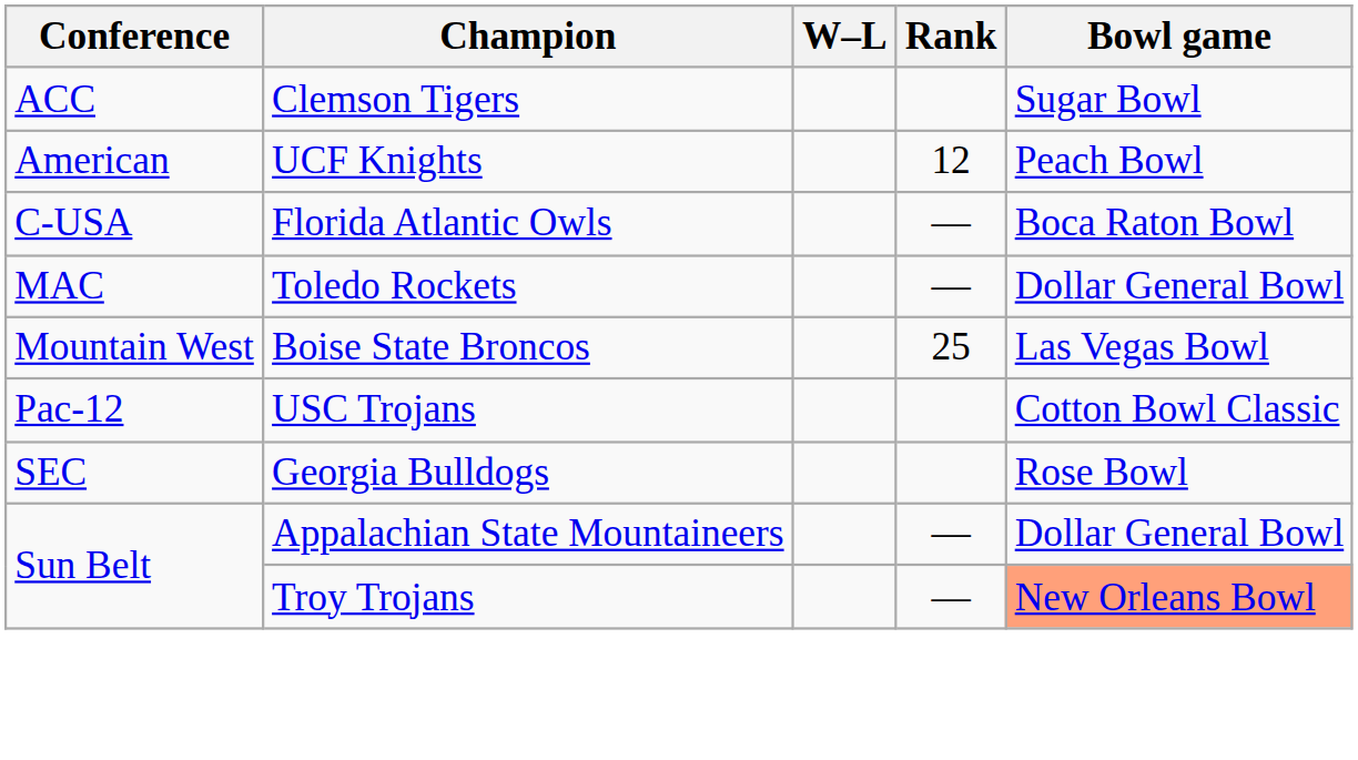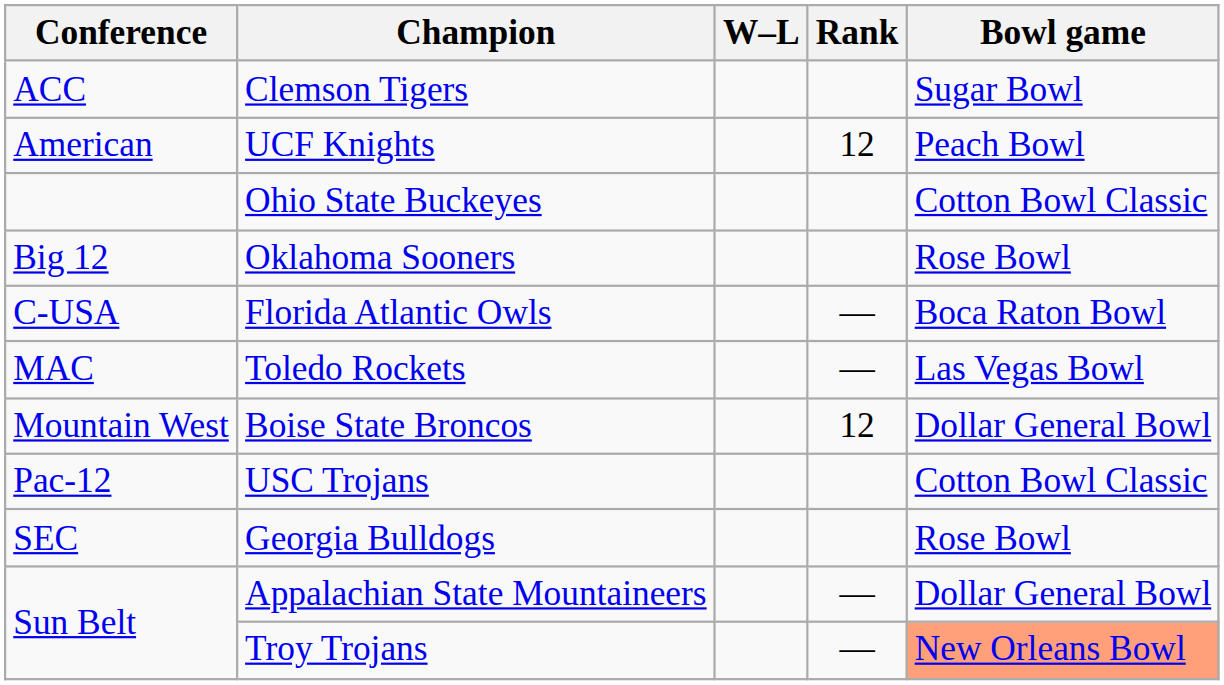+ row: Ohio State Buckeyes | Cotton Bowl Classic
+ row: Big 12 | Oklahoma Sooners | Rose Bowl
Toledo Rockets | Bowl game: Dollar General Bowl -> Las Vegas Bowl
Boise State Broncos | Rank: 25 -> 12
Boise State Broncos | Bowl game: Las Vegas Bowl -> Dollar General Bowl
